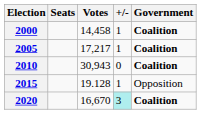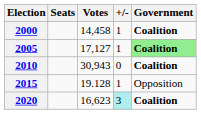2005 | Votes: 17,217 -> 17,127
2005 | Government: no background -> lightgreen background
2020 | Votes: 16,670 -> 16,623
